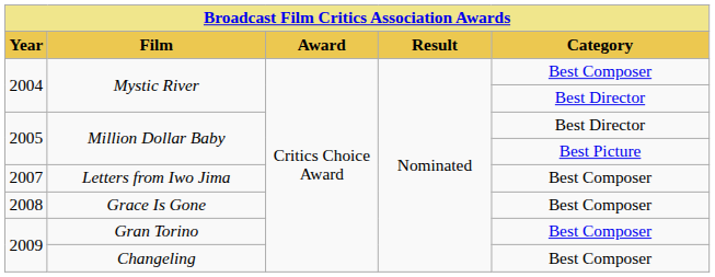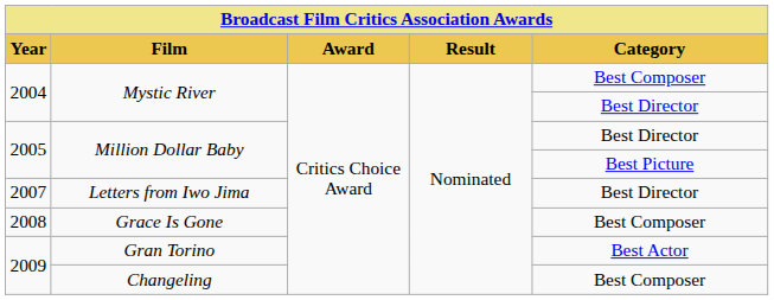Letters from Iwo Jima | Category: Best Composer -> Best Director
Gran Torino | Category: Best Composer -> Best Actor
